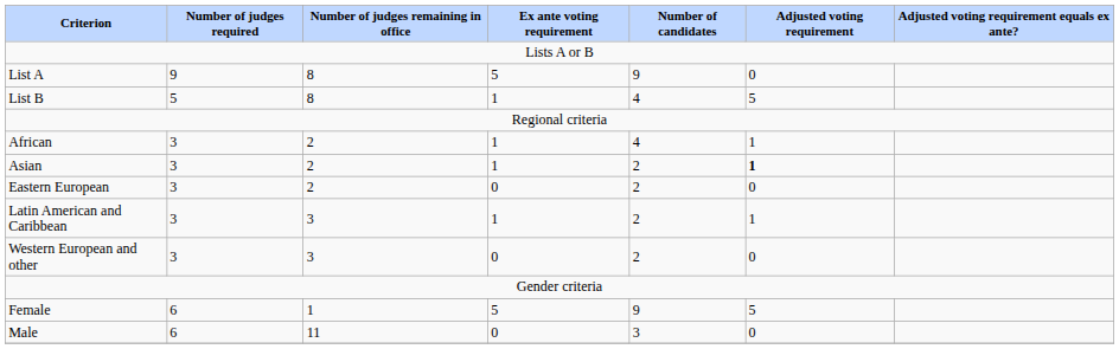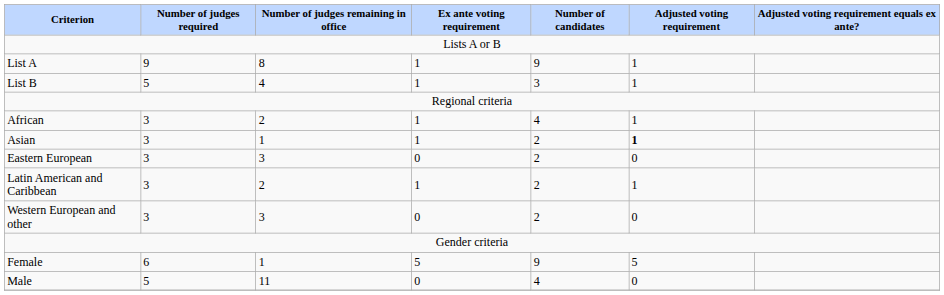List A | Ex ante voting requirement: 5 -> 1
List A | Adjusted voting requirement: 0 -> 1
List B | Number of judges remaining in office: 8 -> 4
List B | Number of candidates: 4 -> 3
List B | Adjusted voting requirement: 5 -> 1
Asian | Number of judges remaining in office: 2 -> 1
Eastern European | Number of judges remaining in office: 2 -> 3
Latin American and Caribbean | Number of judges remaining in office: 3 -> 2
Male | Number of judges required: 6 -> 5
Male | Number of candidates: 3 -> 4
